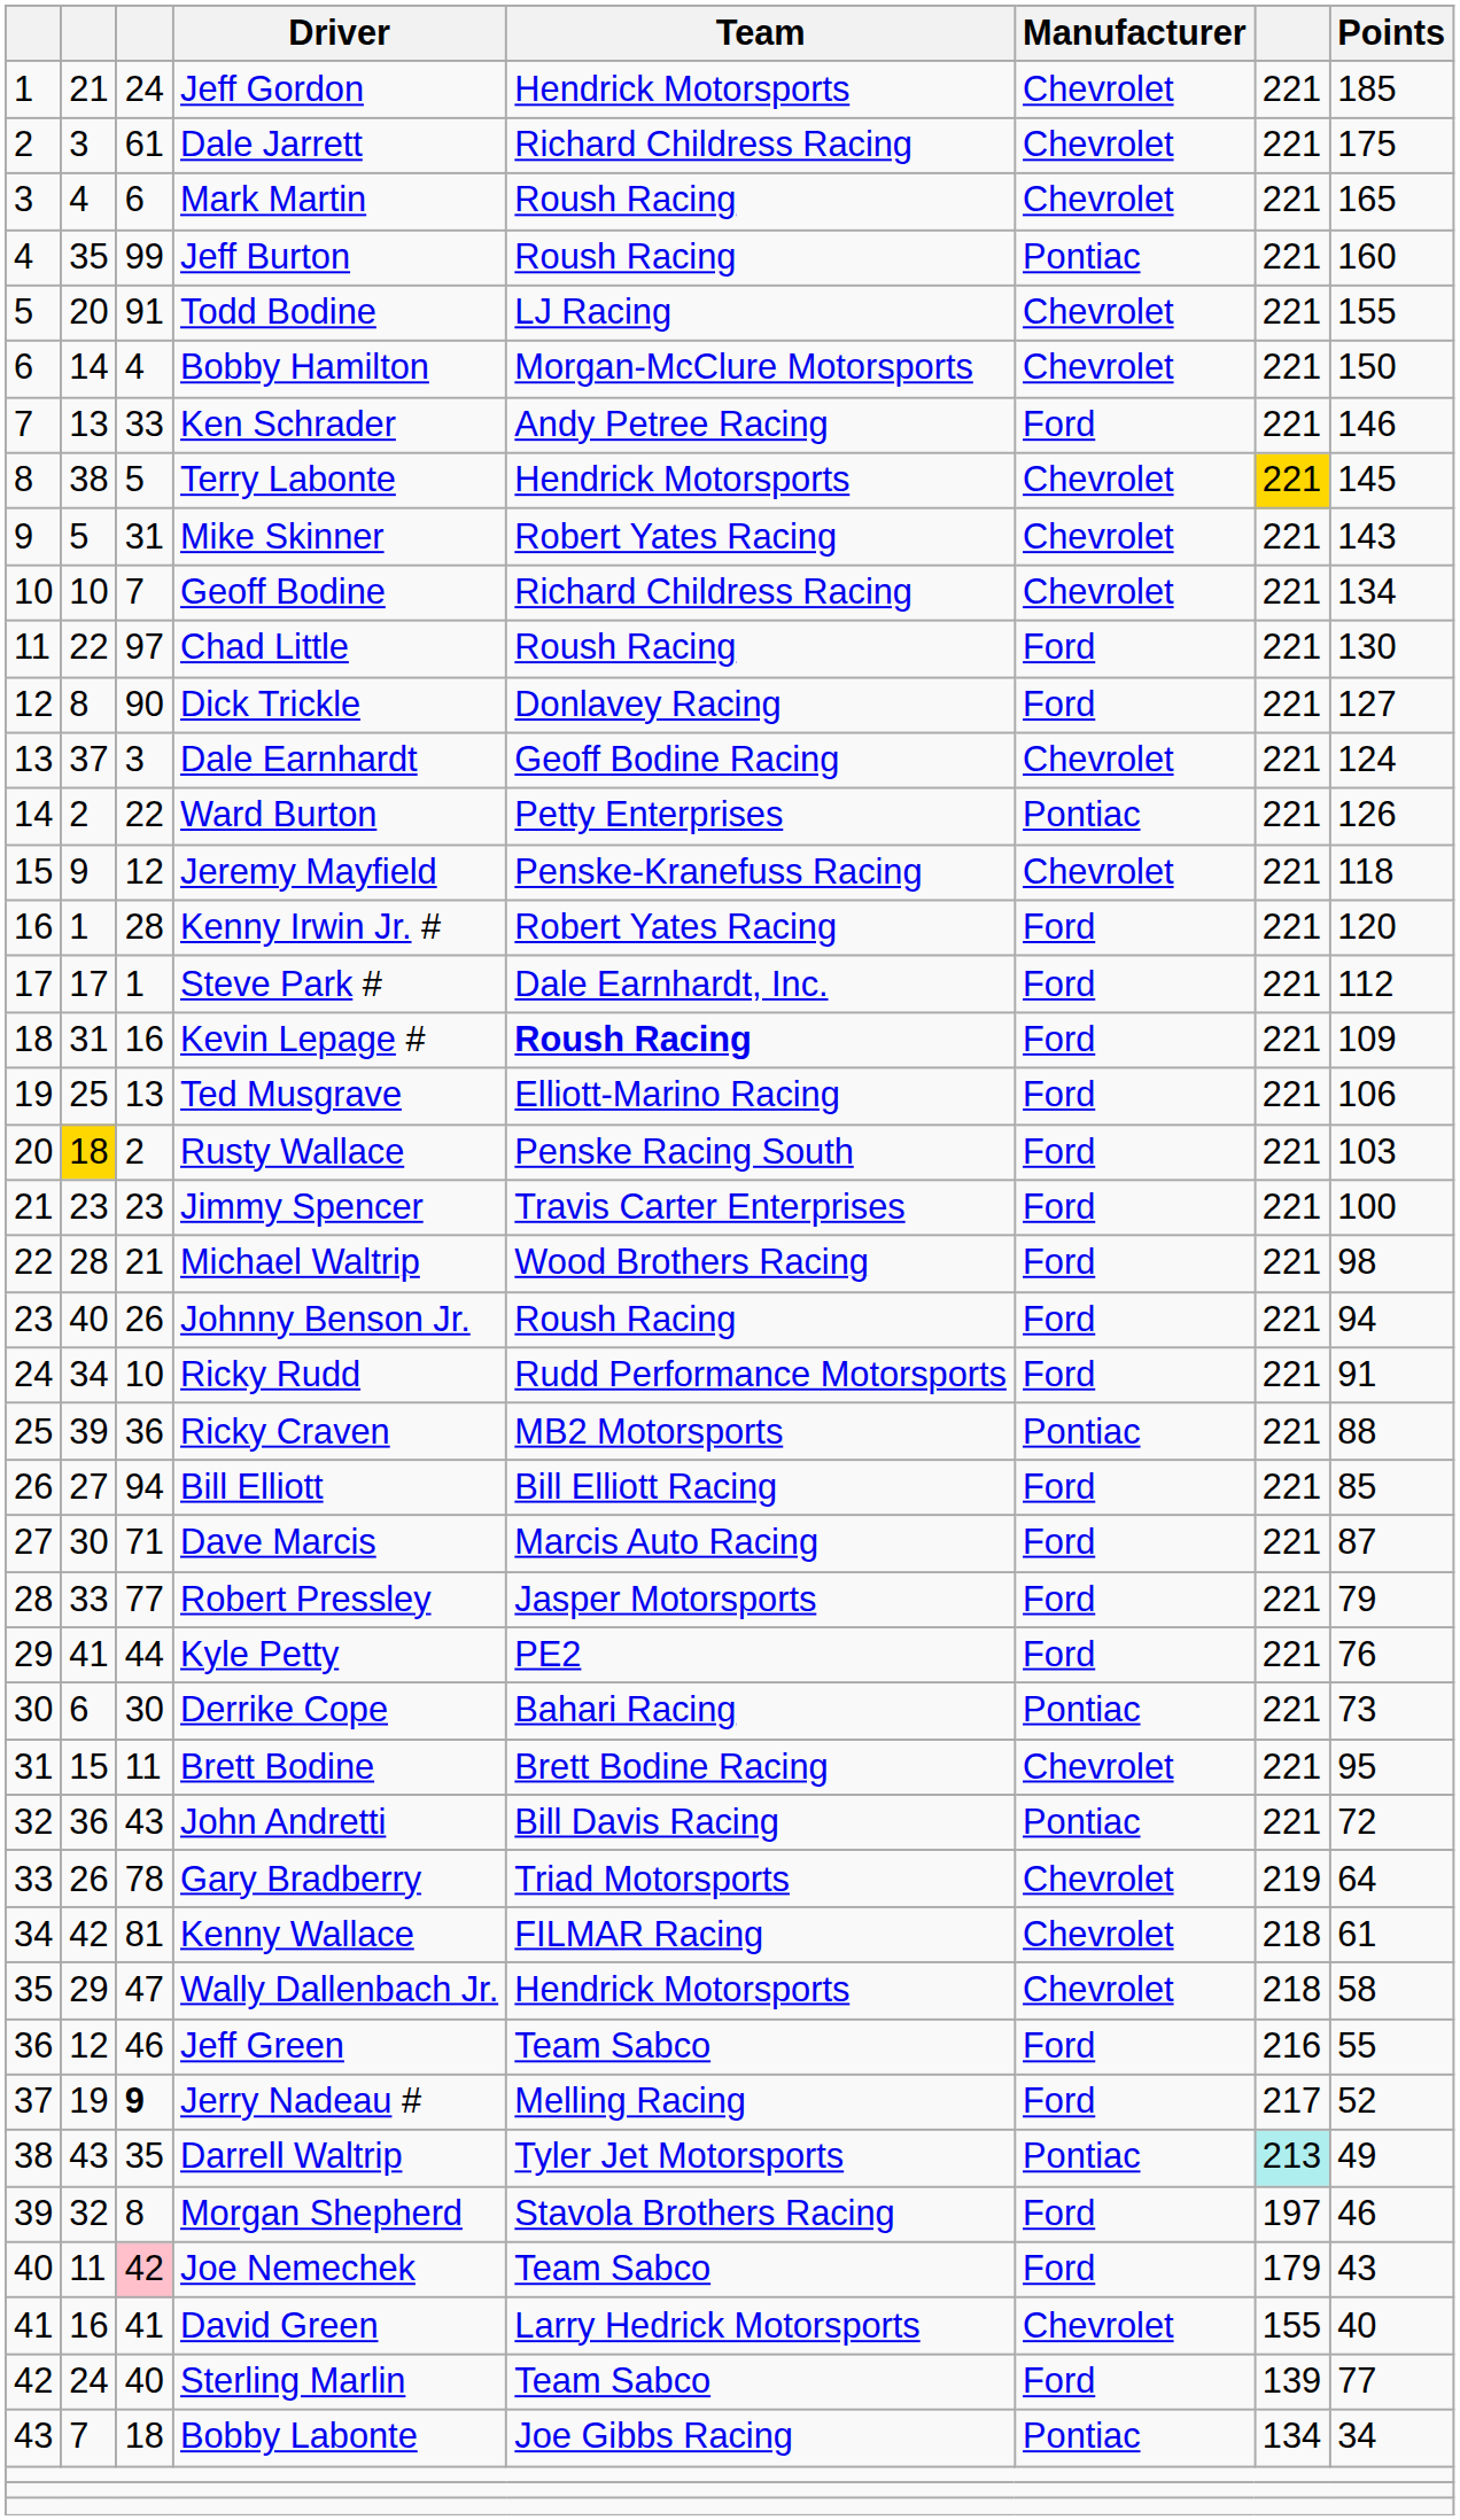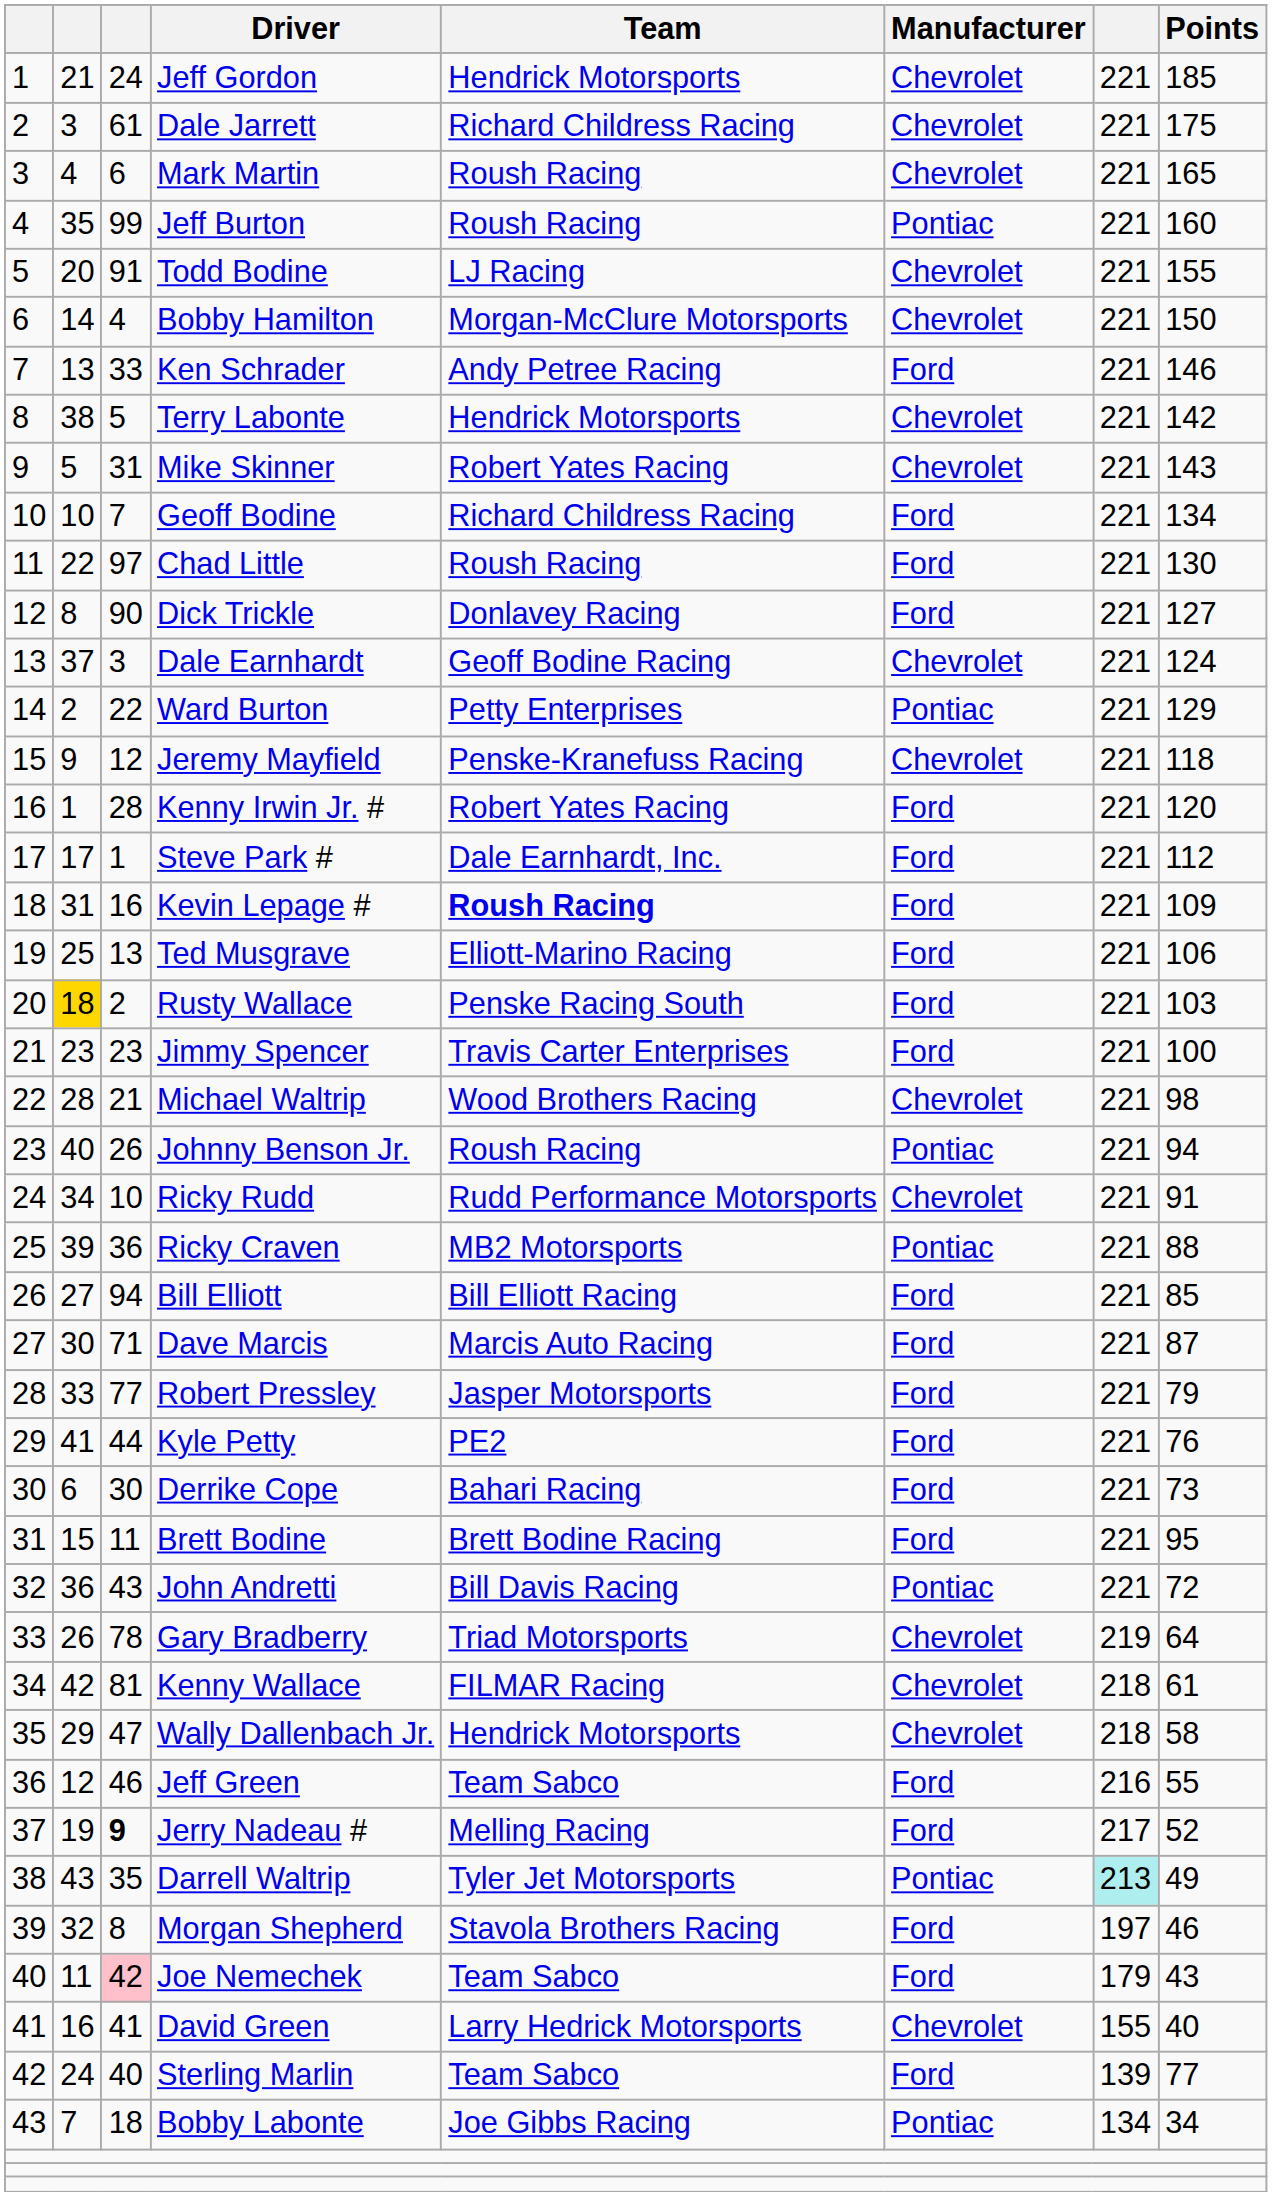Terry Labonte | column 7: gold background -> no background
Terry Labonte | Points: 145 -> 142
Geoff Bodine | Manufacturer: Chevrolet -> Ford
Ward Burton | Points: 126 -> 129
Michael Waltrip | Manufacturer: Ford -> Chevrolet
Johnny Benson Jr. | Manufacturer: Ford -> Pontiac
Ricky Rudd | Manufacturer: Ford -> Chevrolet
Derrike Cope | Manufacturer: Pontiac -> Ford
Brett Bodine | Manufacturer: Chevrolet -> Ford
